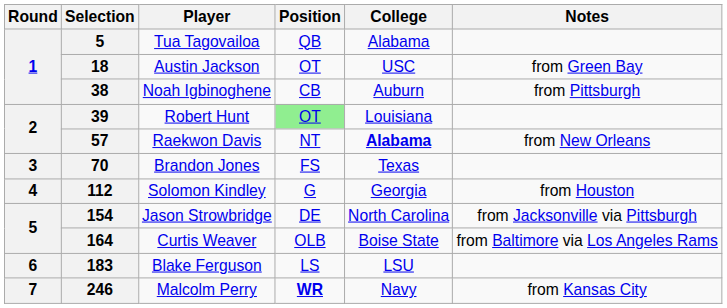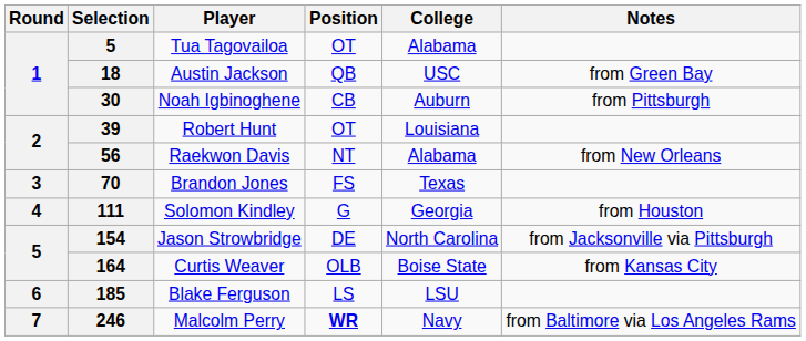Tua Tagovailoa | Position: QB -> OT
Austin Jackson | Position: OT -> QB
Noah Igbinoghene | Selection: 38 -> 30
Robert Hunt | Position: lightgreen background -> no background
Raekwon Davis | Selection: 57 -> 56
Raekwon Davis | College: bold -> normal
Solomon Kindley | Selection: 112 -> 111
Curtis Weaver | Notes: from Baltimore via Los Angeles Rams -> from Kansas City
Blake Ferguson | Selection: 183 -> 185
Malcolm Perry | Notes: from Kansas City -> from Baltimore via Los Angeles Rams
